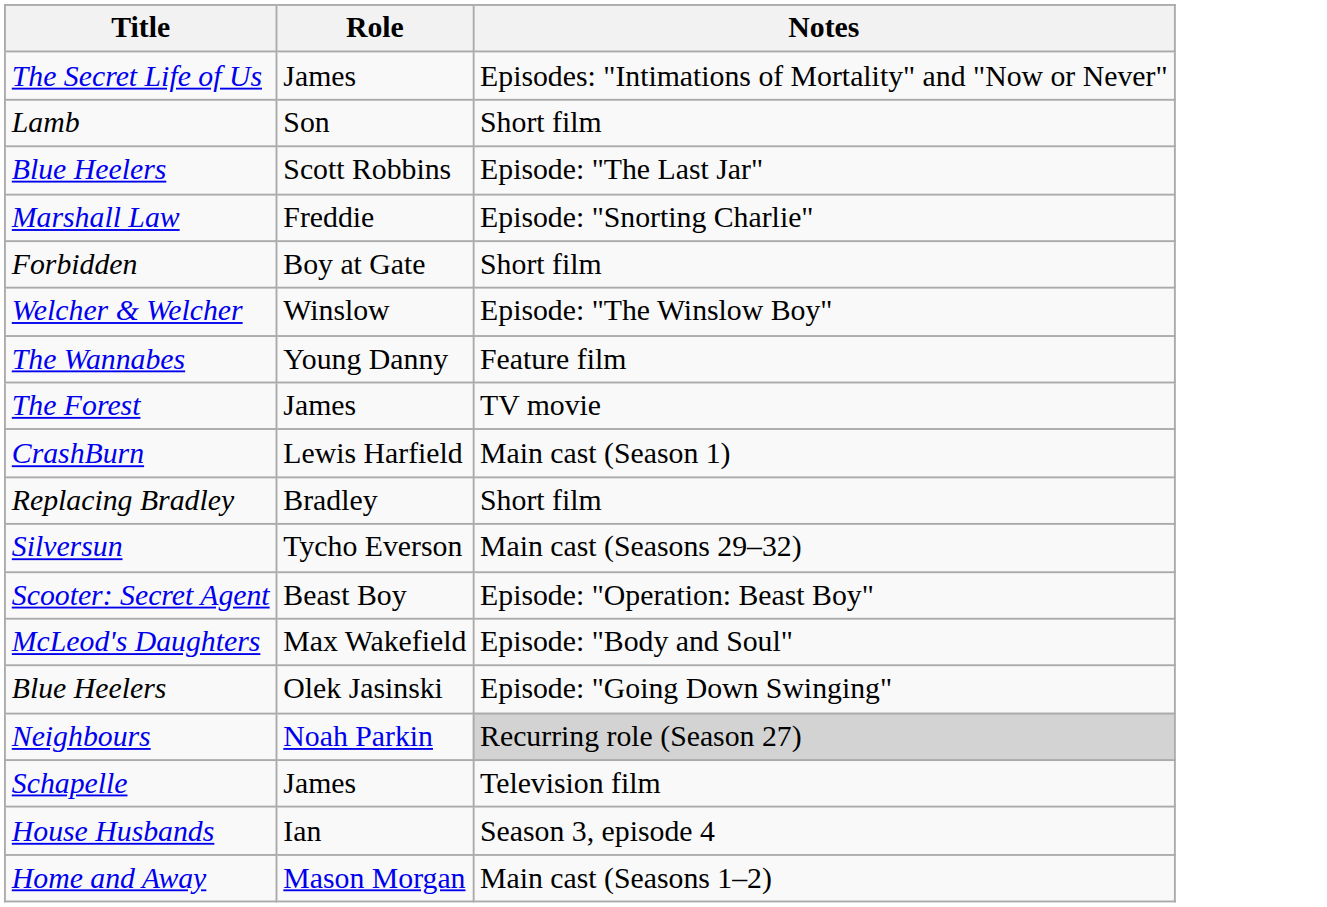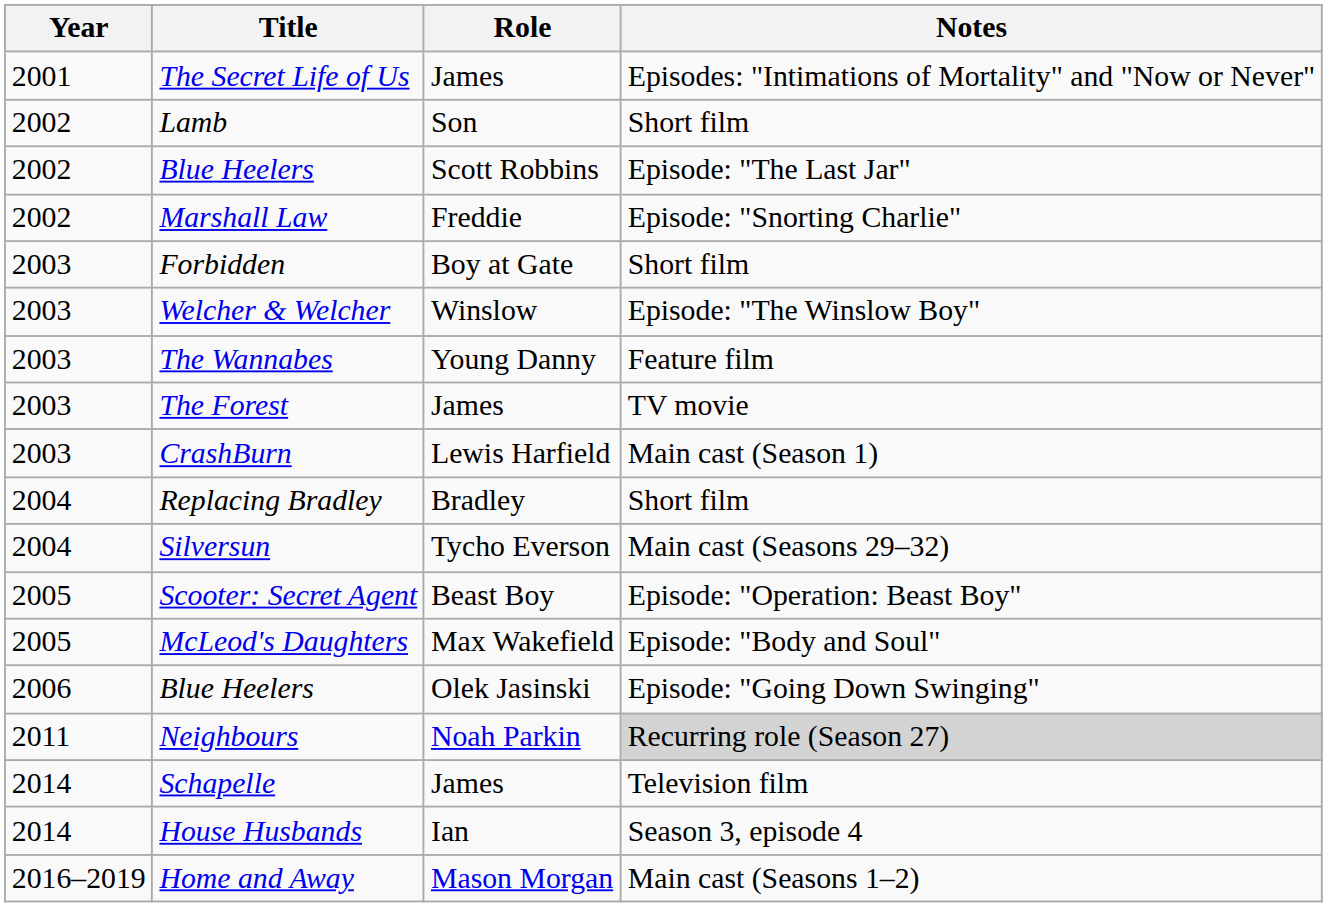+ column: Year | 2001 | 2002 | 2002 | 2002 | 2003 | 2003 | 2003 | 2003 | 2003 | 2004 | 2004 | 2005 | 2005 | 2006 | 2011 | 2014 | 2014 | 2016–2019
